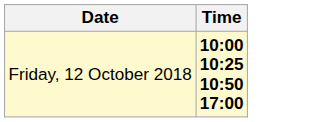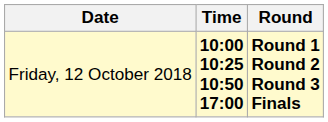+ column: Round | Round 1 Round 2 Round 3 Finals
